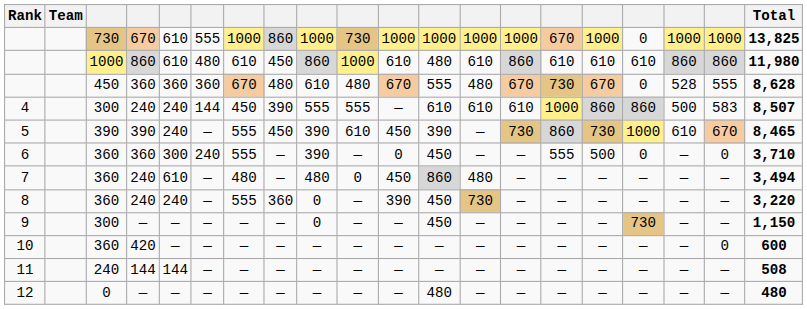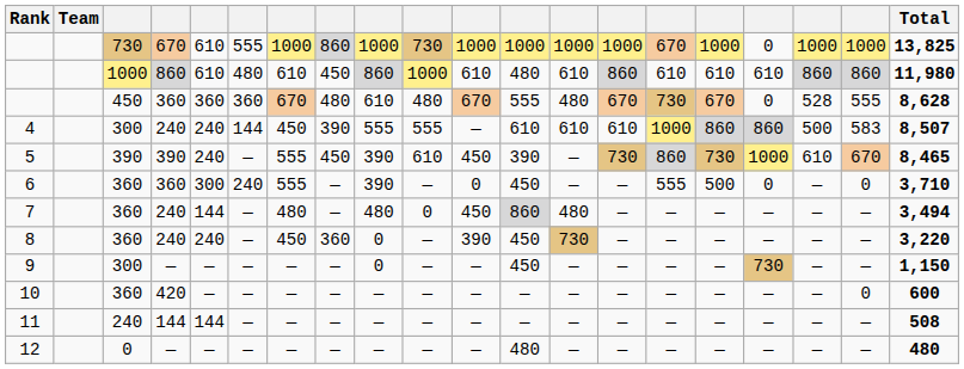7 | column 5: 610 -> 144
8 | column 7: 555 -> 450
